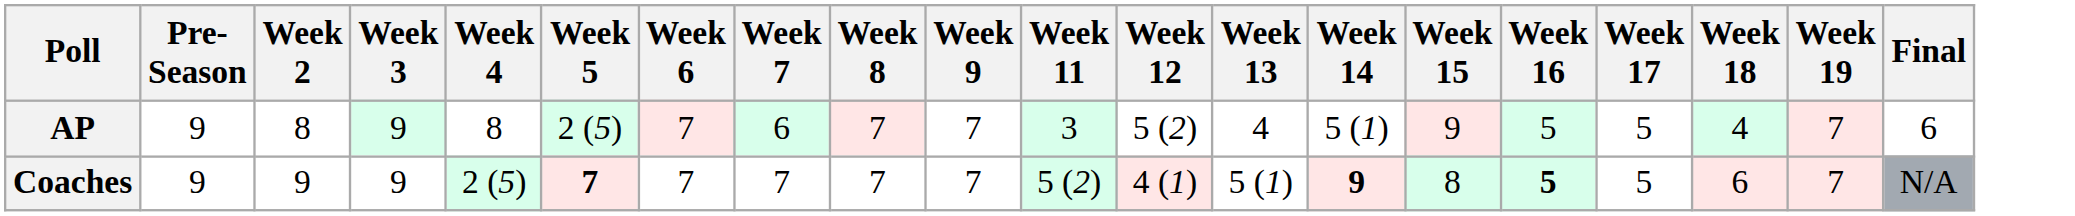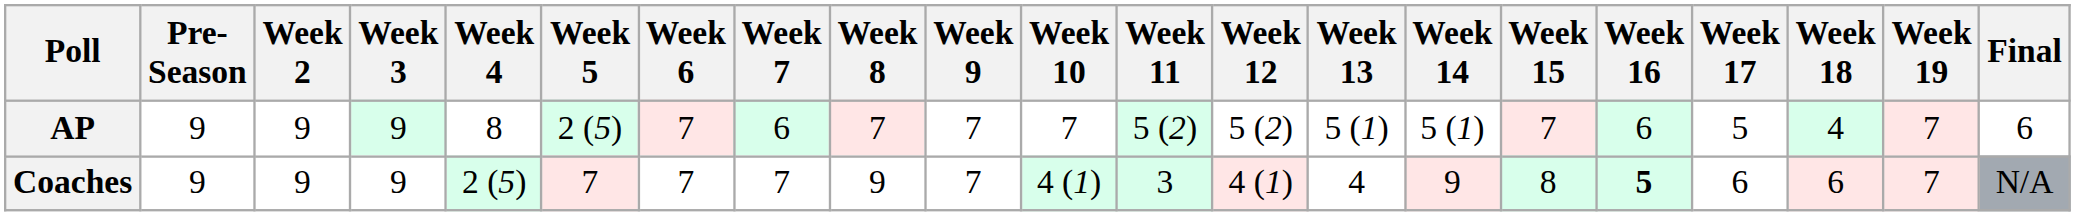+ column: Week 10 | 7 | 4 (1)
AP | Week 2: 8 -> 9
AP | Week 11: 3 -> 5 (2)
AP | Week 13: 4 -> 5 (1)
AP | Week 15: 9 -> 7
AP | Week 16: 5 -> 6
Coaches | Week 5: bold -> normal
Coaches | Week 8: 7 -> 9
Coaches | Week 11: 5 (2) -> 3
Coaches | Week 13: 5 (1) -> 4
Coaches | Week 14: bold -> normal
Coaches | Week 17: 5 -> 6
